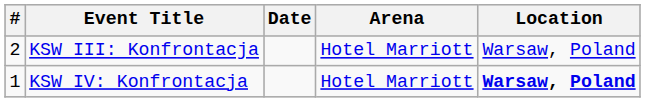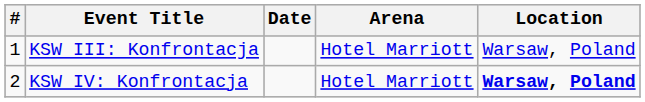KSW III: Konfrontacja | #: 2 -> 1
KSW IV: Konfrontacja | #: 1 -> 2
